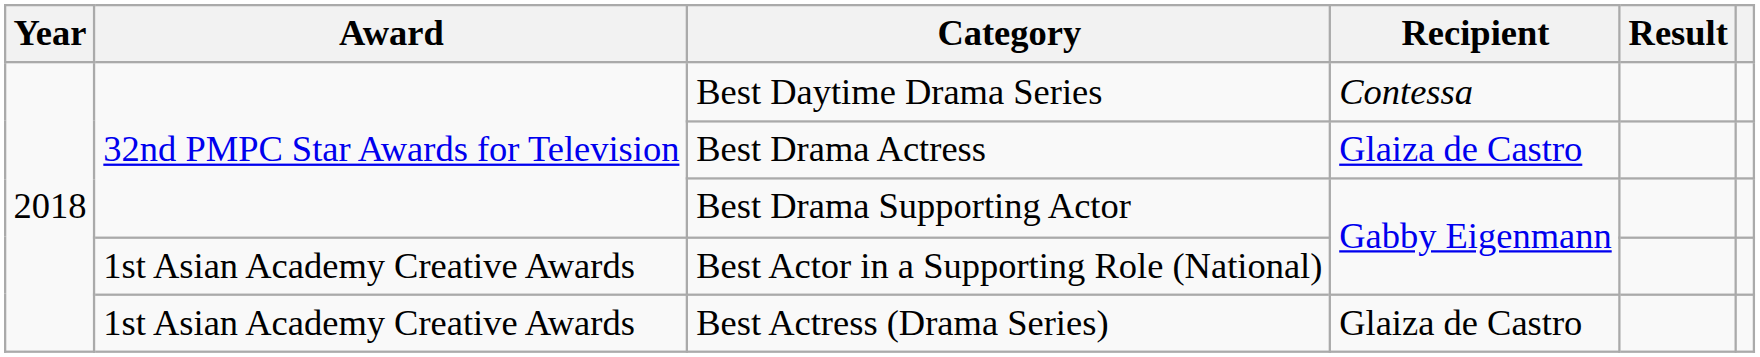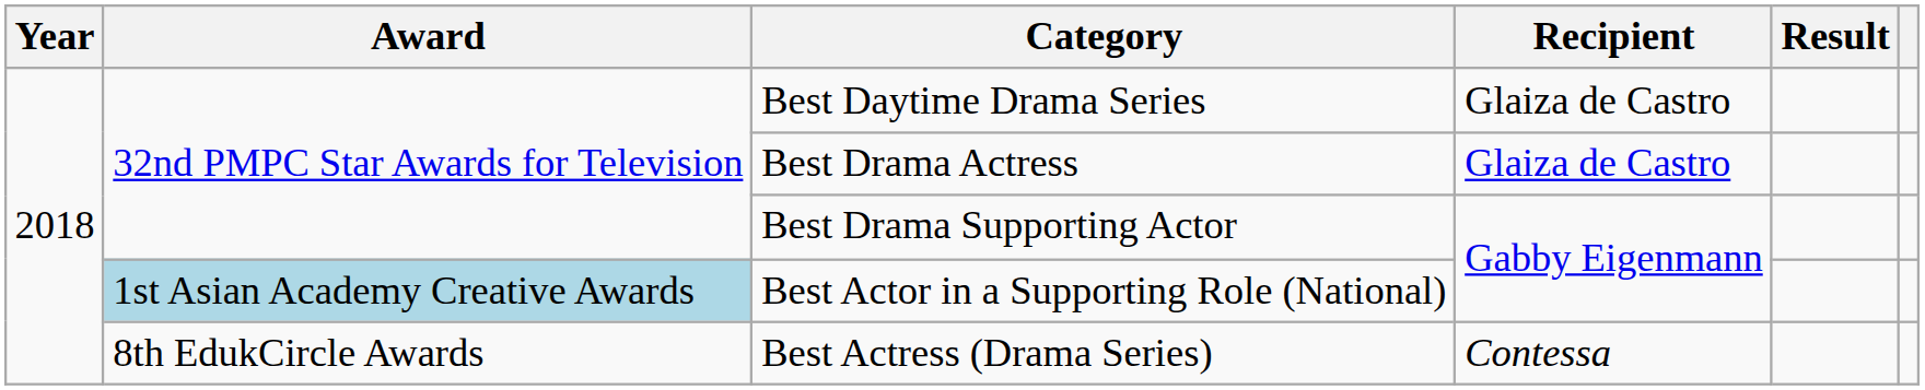Best Daytime Drama Series | Recipient: Contessa -> Glaiza de Castro
Best Actor in a Supporting Role (National) | Award: no background -> lightblue background
Best Actress (Drama Series) | Award: 1st Asian Academy Creative Awards -> 8th EdukCircle Awards
Best Actress (Drama Series) | Recipient: Glaiza de Castro -> Contessa
